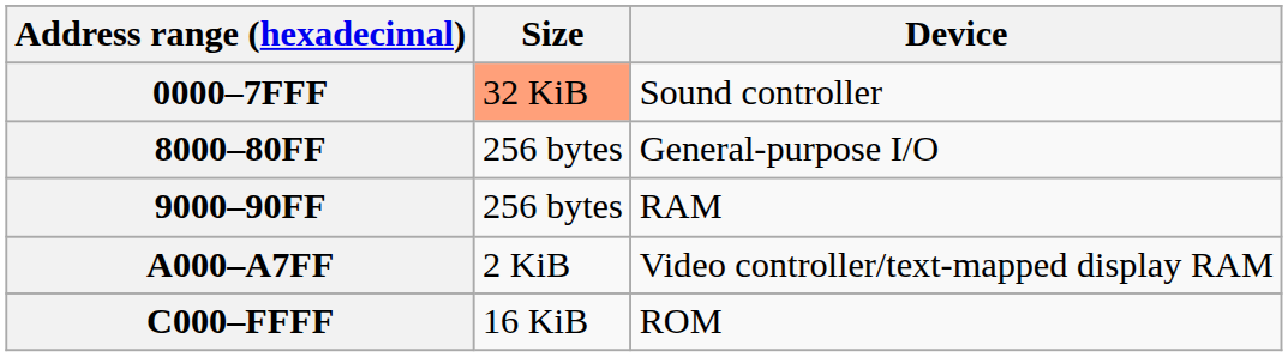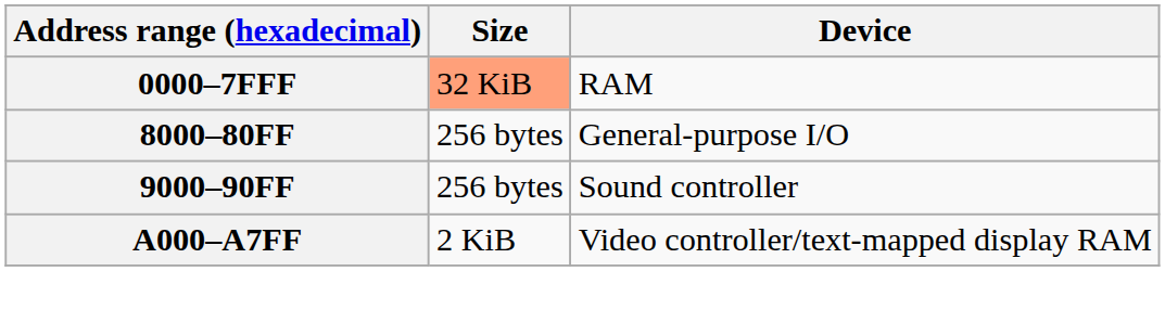0000–7FFF | Device: Sound controller -> RAM
9000–90FF | Device: RAM -> Sound controller
- row: C000–FFFF | 16 KiB | ROM
